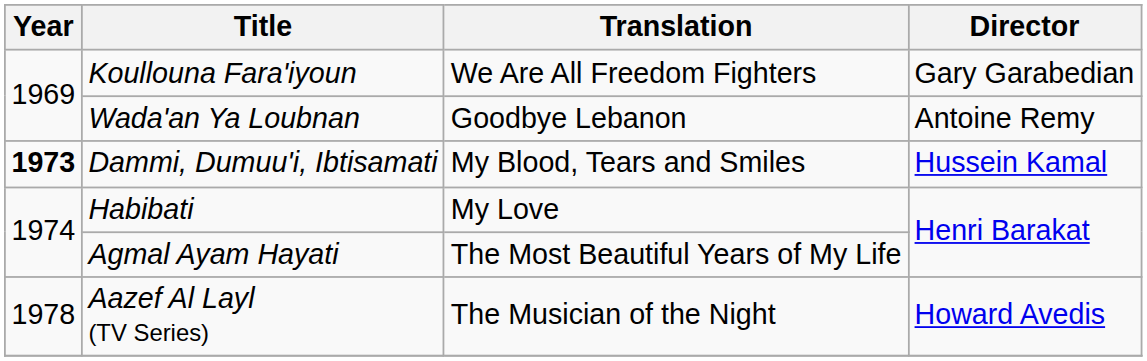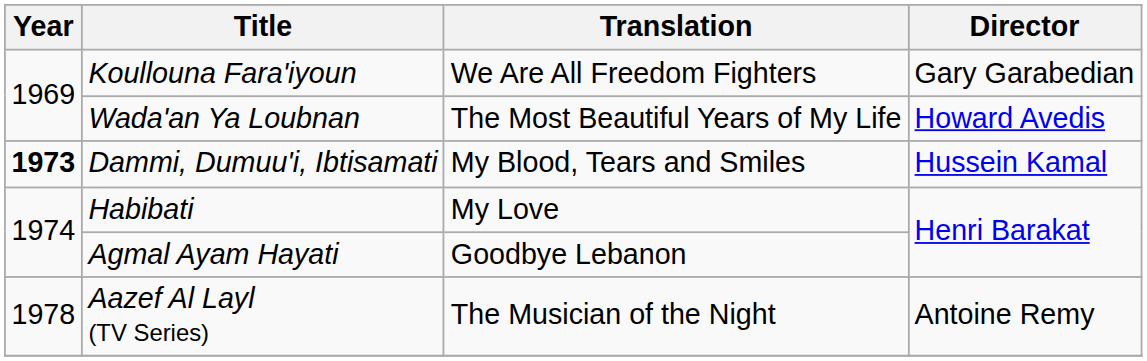Wada'an Ya Loubnan | Translation: Goodbye Lebanon -> The Most Beautiful Years of My Life
Wada'an Ya Loubnan | Director: Antoine Remy -> Howard Avedis
Agmal Ayam Hayati | Translation: The Most Beautiful Years of My Life -> Goodbye Lebanon
Aazef Al Layl (TV Series) | Director: Howard Avedis -> Antoine Remy
